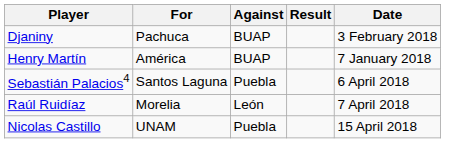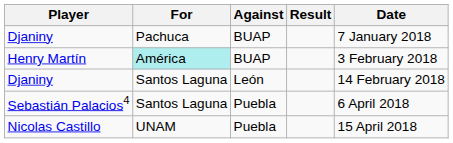Djaniny / BUAP | Date: 3 February 2018 -> 7 January 2018
Henry Martín | For: no background -> paleturquoise background
Henry Martín | Date: 7 January 2018 -> 3 February 2018
+ row: Djaniny | Santos Laguna | León | 14 February 2018
- row: Raúl Ruidíaz | Morelia | León | 7 April 2018
